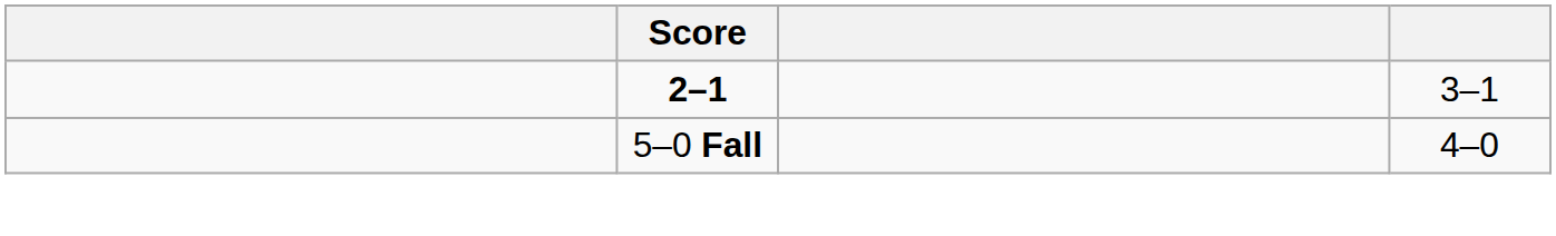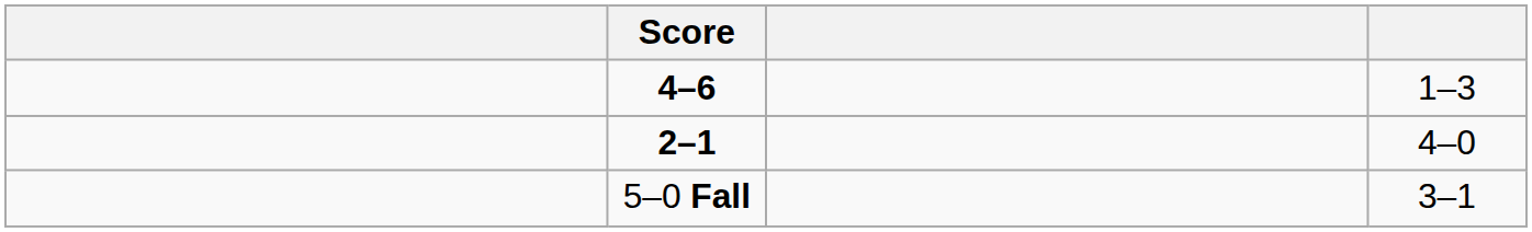+ row: 4–6 | 1–3
2–1 | column 4: 3–1 -> 4–0
5–0 Fall | column 4: 4–0 -> 3–1
